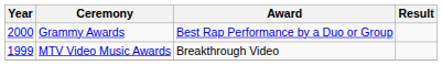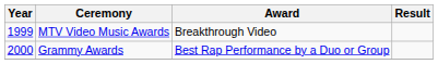rows swapped: MTV Video Music Awards <-> Grammy Awards
